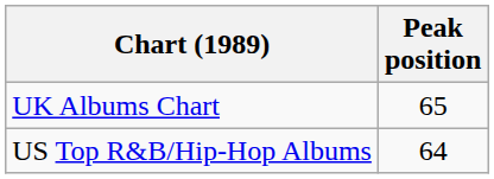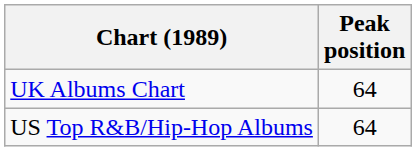UK Albums Chart | Peak position: 65 -> 64
